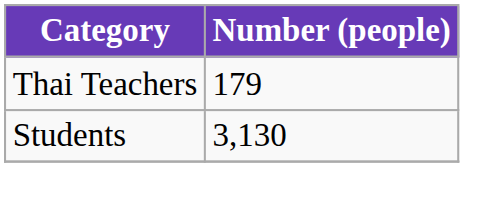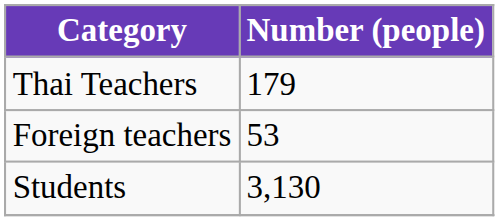+ row: Foreign teachers | 53
